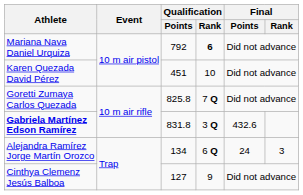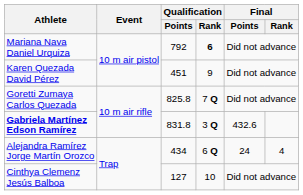Karen Quezada David Pérez | Qualification / Rank: 10 -> 9
Alejandra Ramírez Jorge Martín Orozco | Qualification / Points: 134 -> 434
Alejandra Ramírez Jorge Martín Orozco | Final / Rank: 3 -> 4
Cinthya Clemenz Jesús Balboa | Qualification / Rank: 9 -> 10
